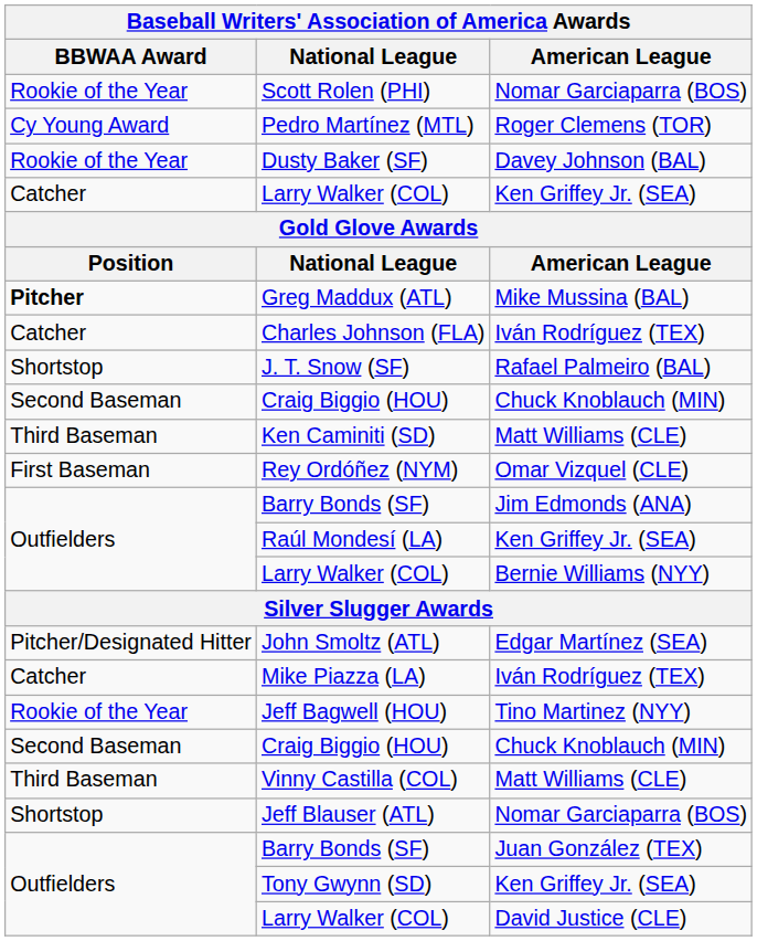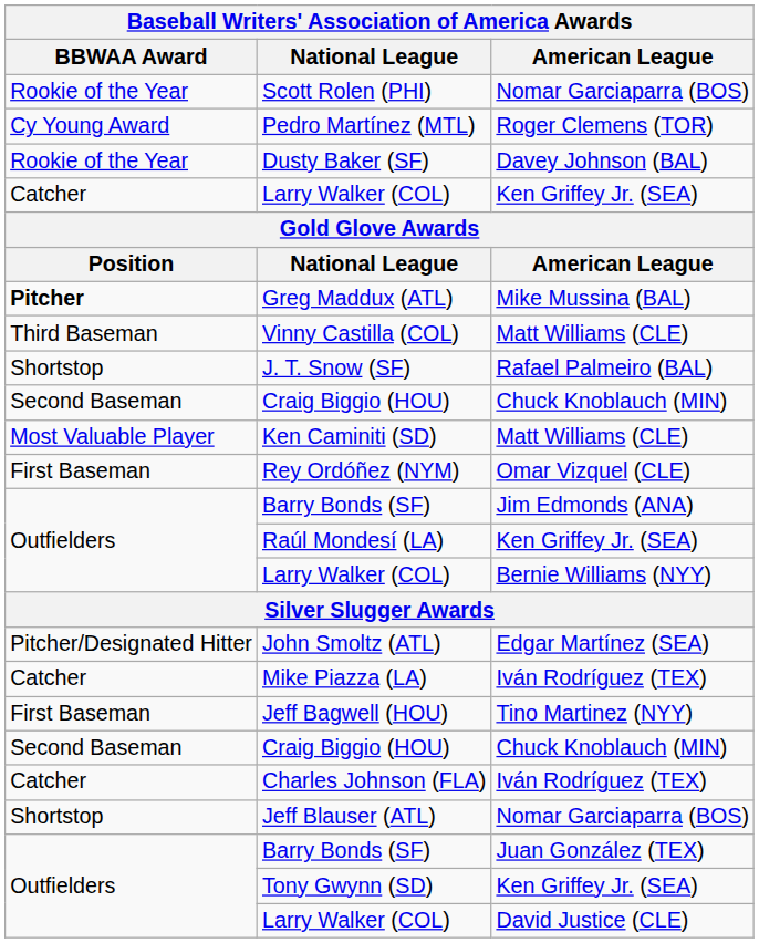rows swapped: Charles Johnson (FLA) <-> Vinny Castilla (COL)
Ken Caminiti (SD) | BBWAA Award: Third Baseman -> Most Valuable Player
Jeff Bagwell (HOU) | BBWAA Award: Rookie of the Year -> First Baseman
